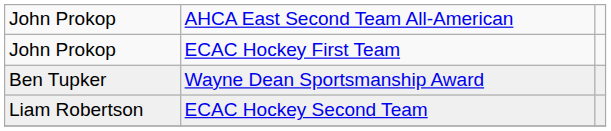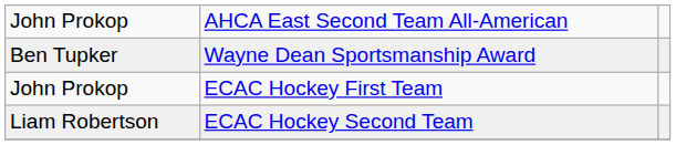rows swapped: Ben Tupker <-> John Prokop / ECAC Hockey First Team
